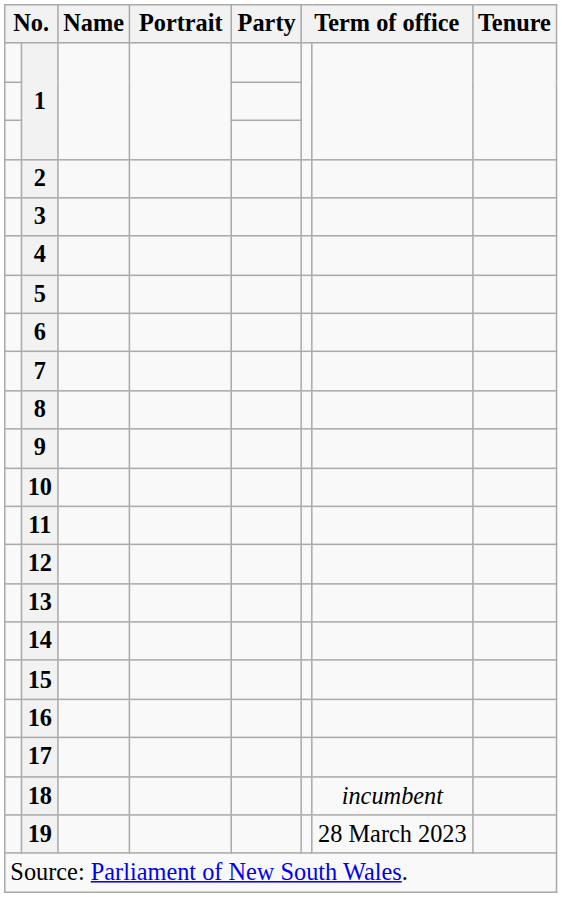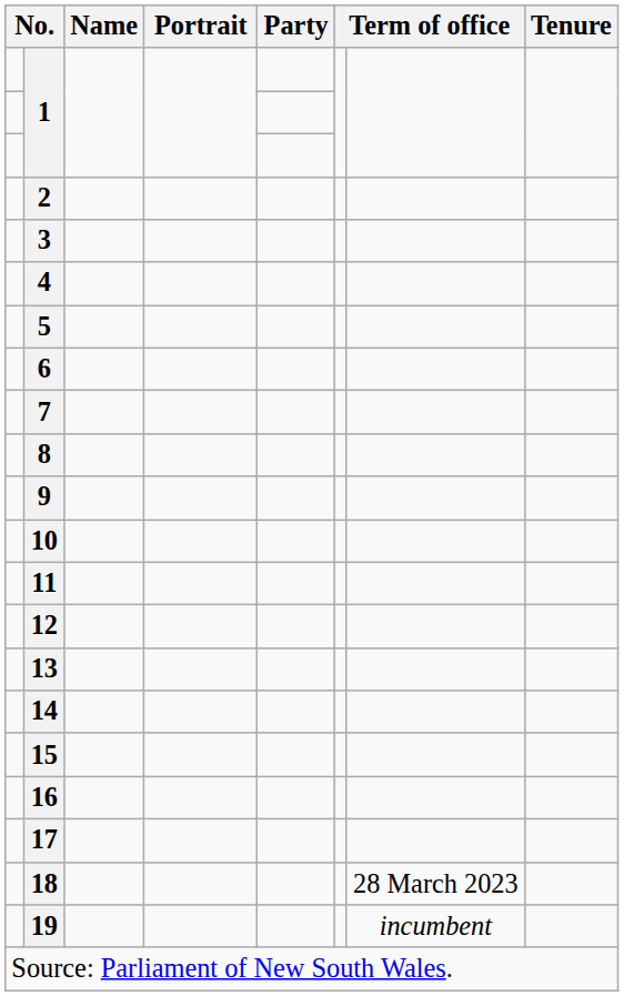18 | column 7: incumbent -> 28 March 2023
19 | column 7: 28 March 2023 -> incumbent
